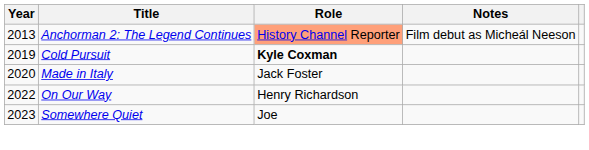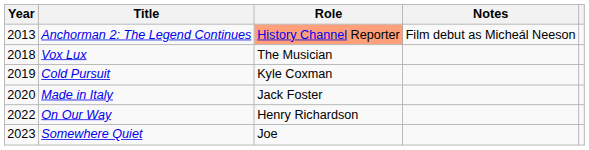+ row: 2018 | Vox Lux | The Musician
Cold Pursuit | Role: bold -> normal
